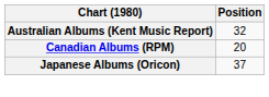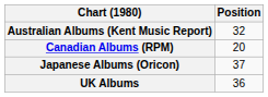+ row: UK Albums | 36
